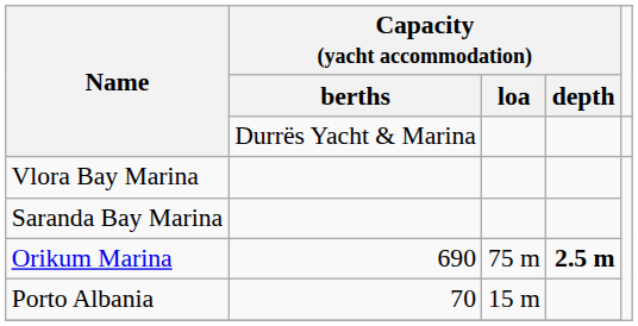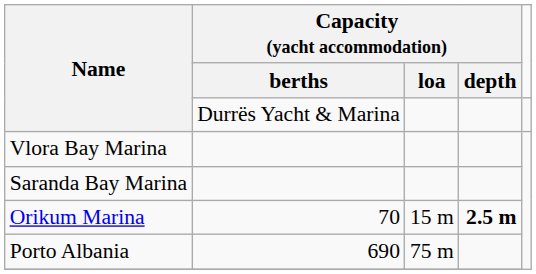Orikum Marina | Capacity (yacht accommodation) / berths: 690 -> 70
Orikum Marina | Capacity (yacht accommodation) / loa: 75 m -> 15 m
Porto Albania | Capacity (yacht accommodation) / berths: 70 -> 690
Porto Albania | Capacity (yacht accommodation) / loa: 15 m -> 75 m
